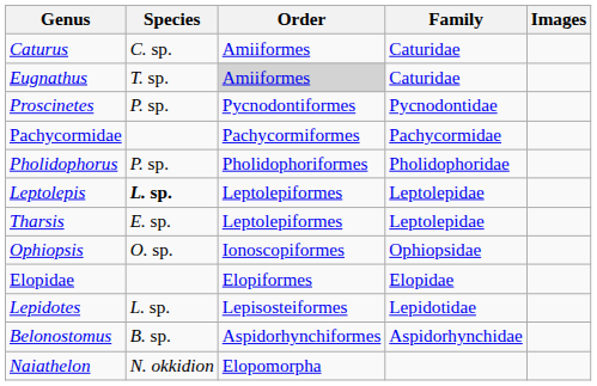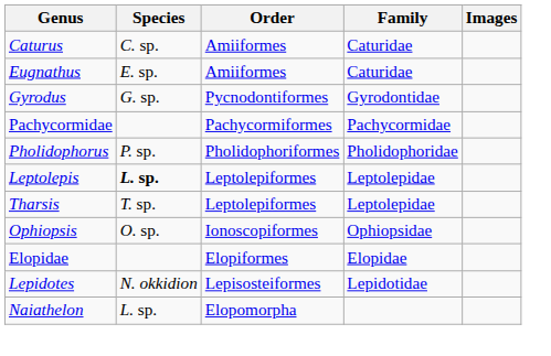Eugnathus | Species: T. sp. -> E. sp.
Eugnathus | Order: lightgrey background -> no background
+ row: Gyrodus | G. sp. | Pycnodontiformes | Gyrodontidae
- row: Proscinetes | P. sp. | Pycnodontiformes | Pycnodontidae
Tharsis | Species: E. sp. -> T. sp.
Lepidotes | Species: L. sp. -> N. okkidion
- row: Belonostomus | B. sp. | Aspidorhynchiformes | Aspidorhynchidae
Naiathelon | Species: N. okkidion -> L. sp.
